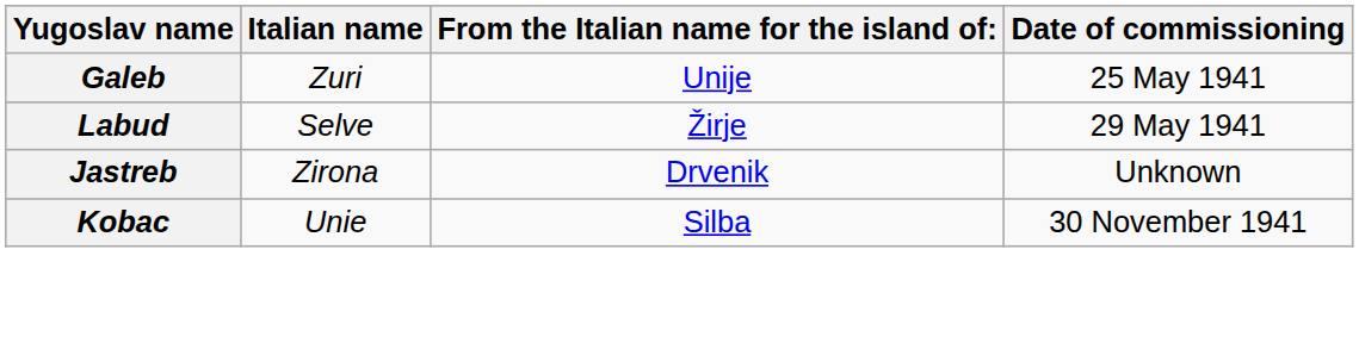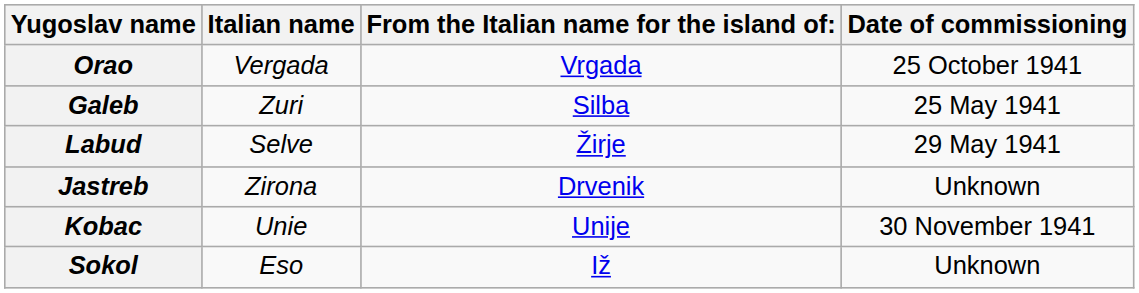+ row: Orao | Vergada | Vrgada | 25 October 1941
Galeb | From the Italian name for the island of:: Unije -> Silba
Kobac | From the Italian name for the island of:: Silba -> Unije
+ row: Sokol | Eso | Iž | Unknown
